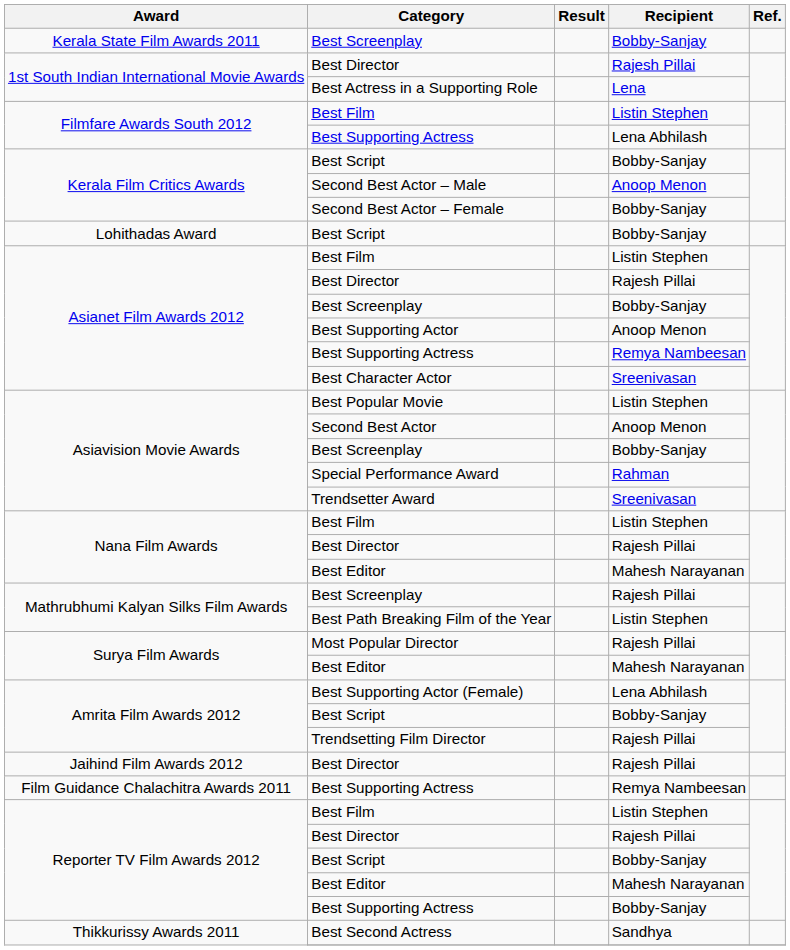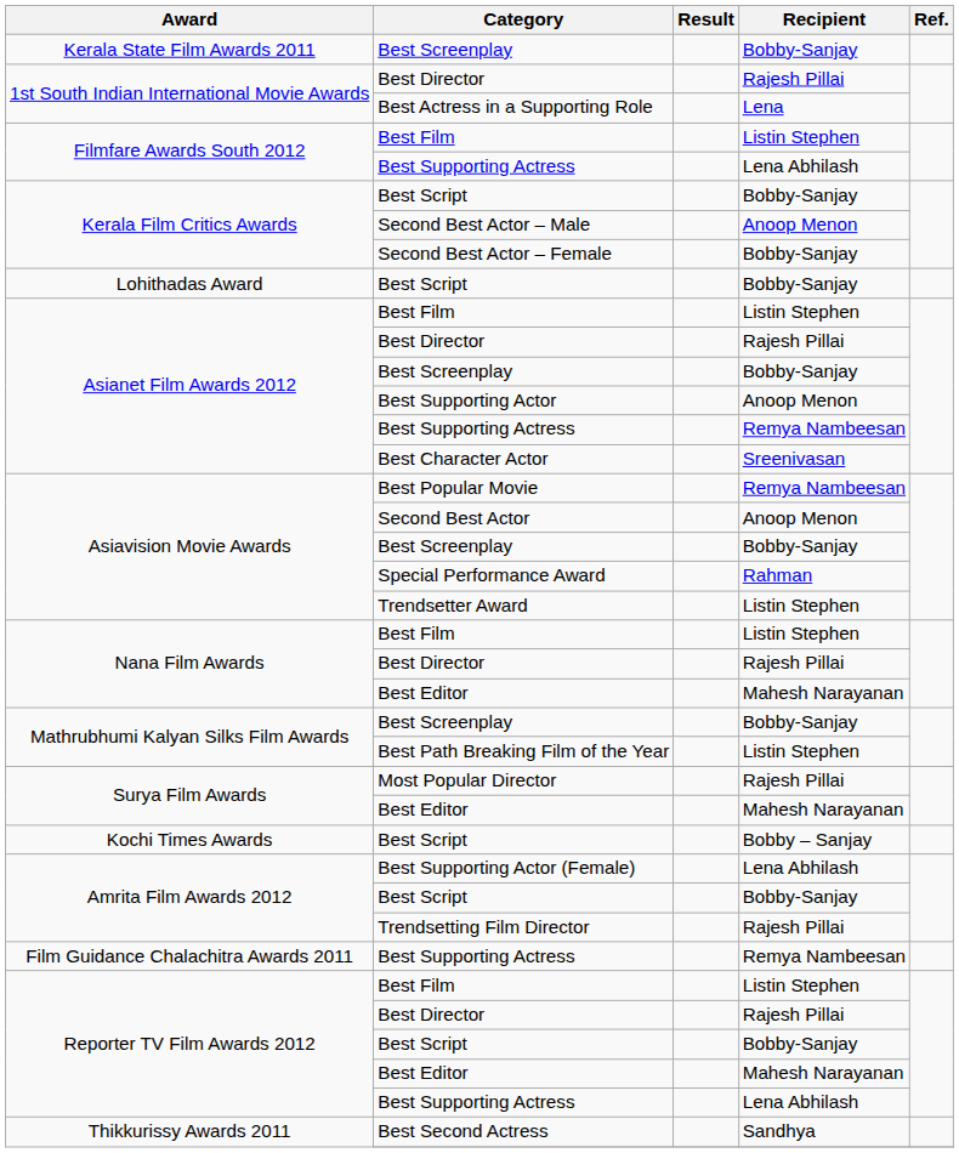Best Popular Movie | Recipient: Listin Stephen -> Remya Nambeesan
Trendsetter Award | Recipient: Sreenivasan -> Listin Stephen
Mathrubhumi Kalyan Silks Film Awards / Best Screenplay | Recipient: Rajesh Pillai -> Bobby-Sanjay
+ row: Kochi Times Awards | Best Script | Bobby – Sanjay
- row: Jaihind Film Awards 2012 | Best Director | Rajesh Pillai
Reporter TV Film Awards 2012 / Best Supporting Actress | Recipient: Bobby-Sanjay -> Lena Abhilash
